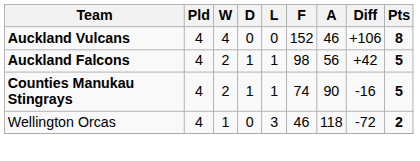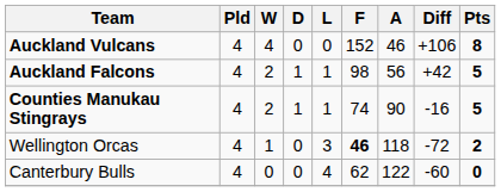Wellington Orcas | F: normal -> bold
+ row: Canterbury Bulls | 4 | 0 | 0 | 4 | 62 | 122 | -60 | 0
